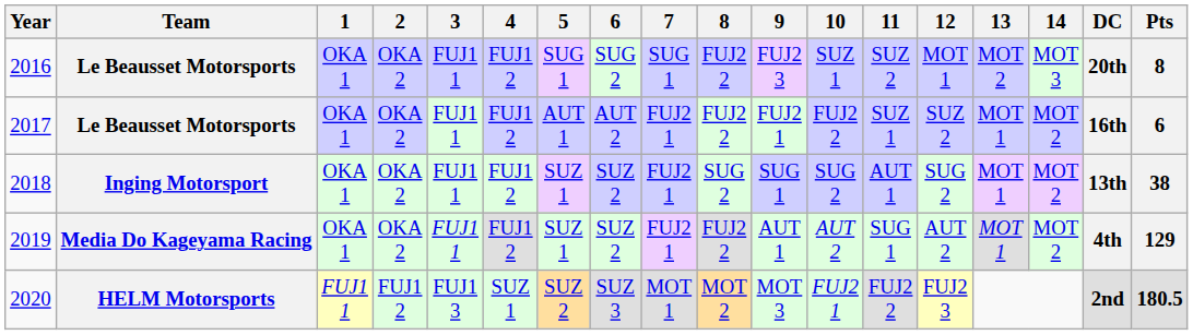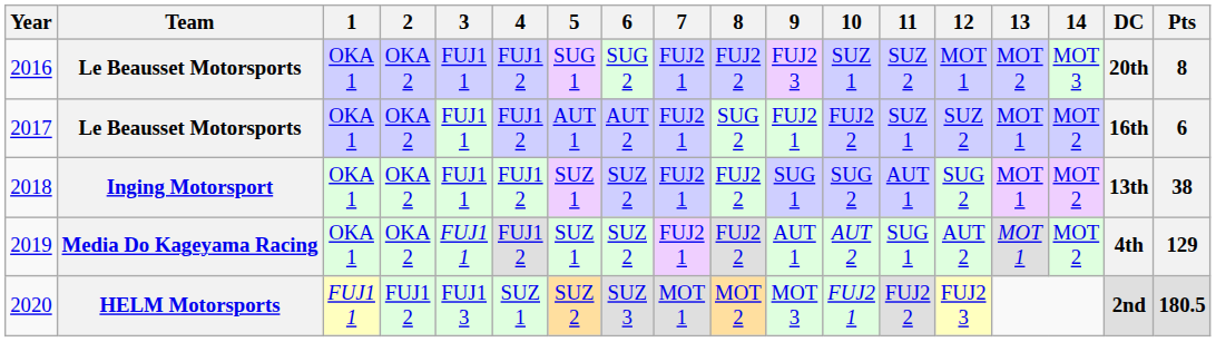2016 | 7: SUG 1 -> FUJ2 1
2017 | 8: FUJ2 2 -> SUG 2
2018 | 8: SUG 2 -> FUJ2 2
